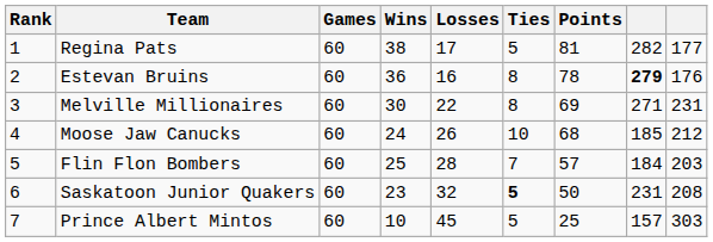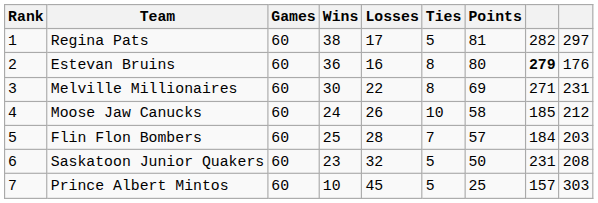Regina Pats | column 9: 177 -> 297
Estevan Bruins | Points: 78 -> 80
Moose Jaw Canucks | Points: 68 -> 58
Saskatoon Junior Quakers | Ties: bold -> normal
